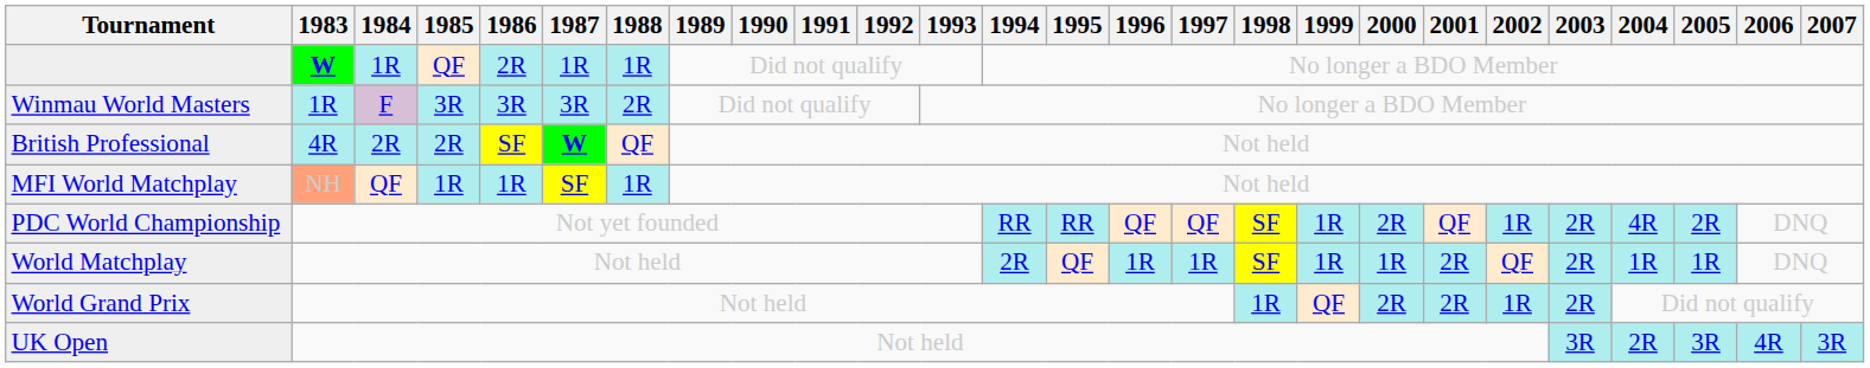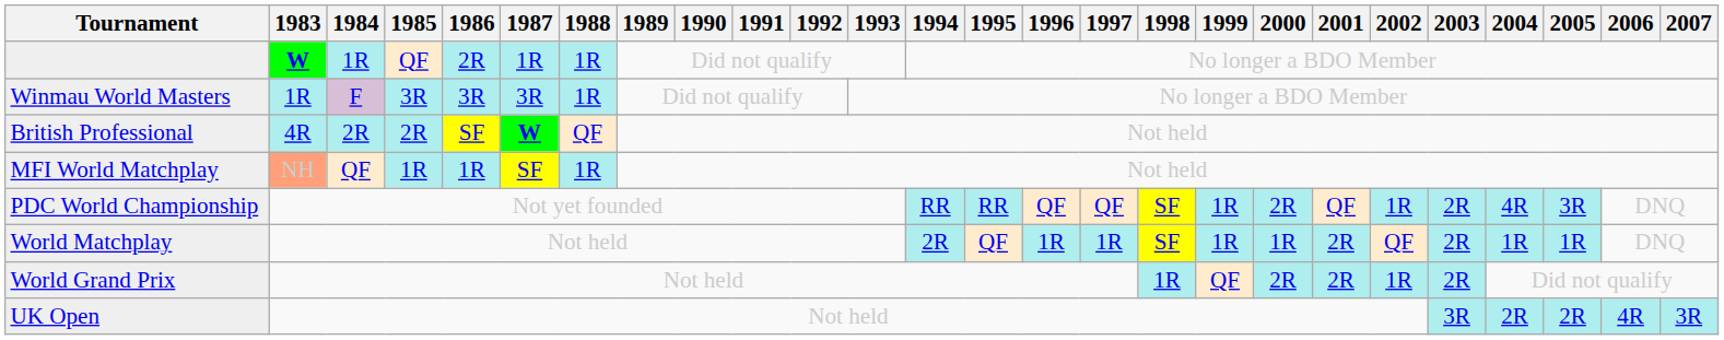Winmau World Masters | 1988: 2R -> 1R
PDC World Championship | 2005: 2R -> 3R
UK Open | 2005: 3R -> 2R
